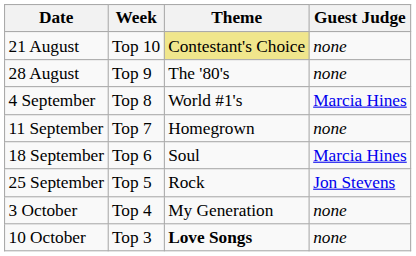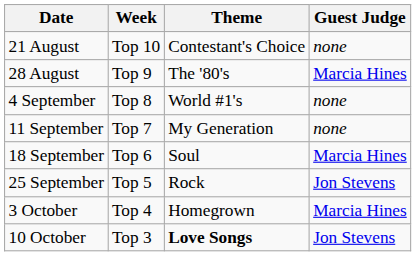21 August | Theme: khaki background -> no background
28 August | Guest Judge: none -> Marcia Hines
4 September | Guest Judge: Marcia Hines -> none
11 September | Theme: Homegrown -> My Generation
3 October | Theme: My Generation -> Homegrown
3 October | Guest Judge: none -> Marcia Hines
10 October | Guest Judge: none -> Jon Stevens
